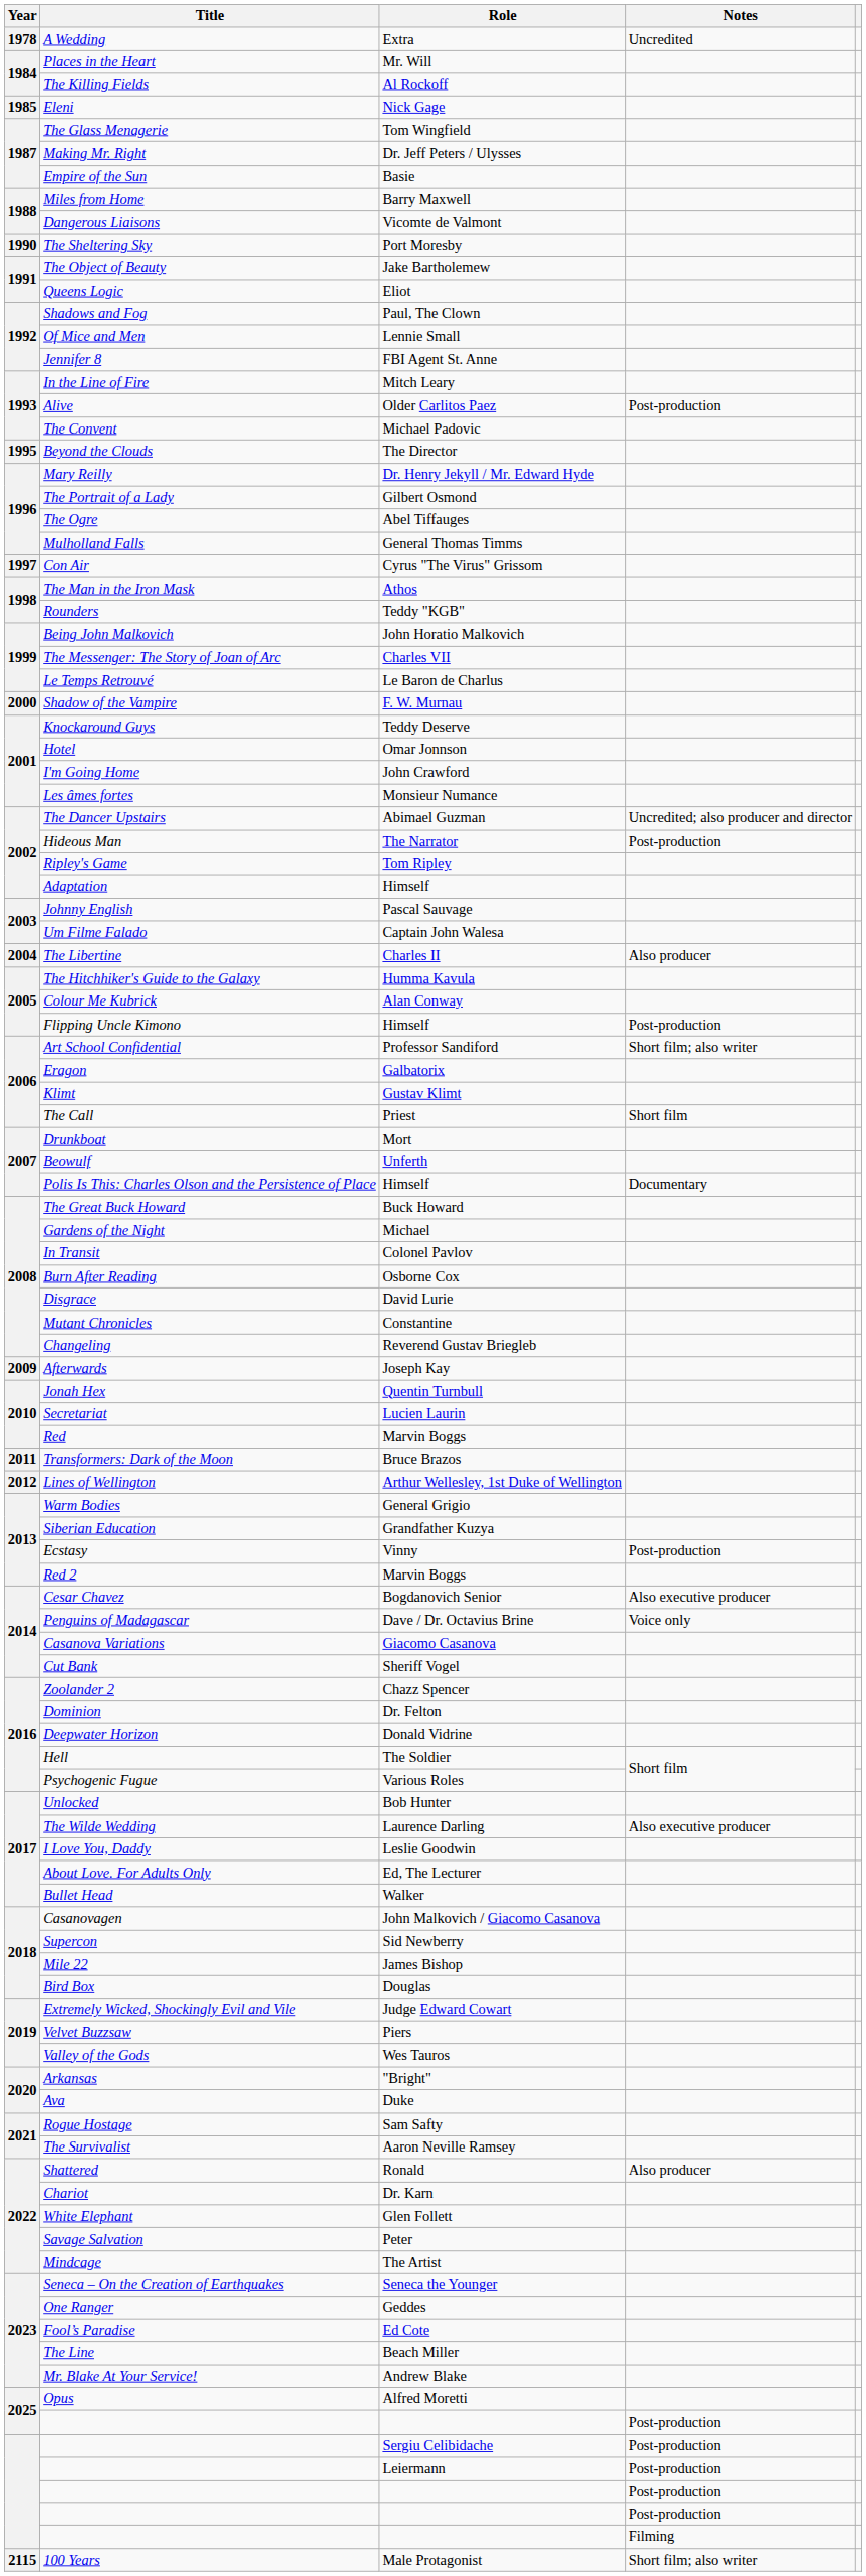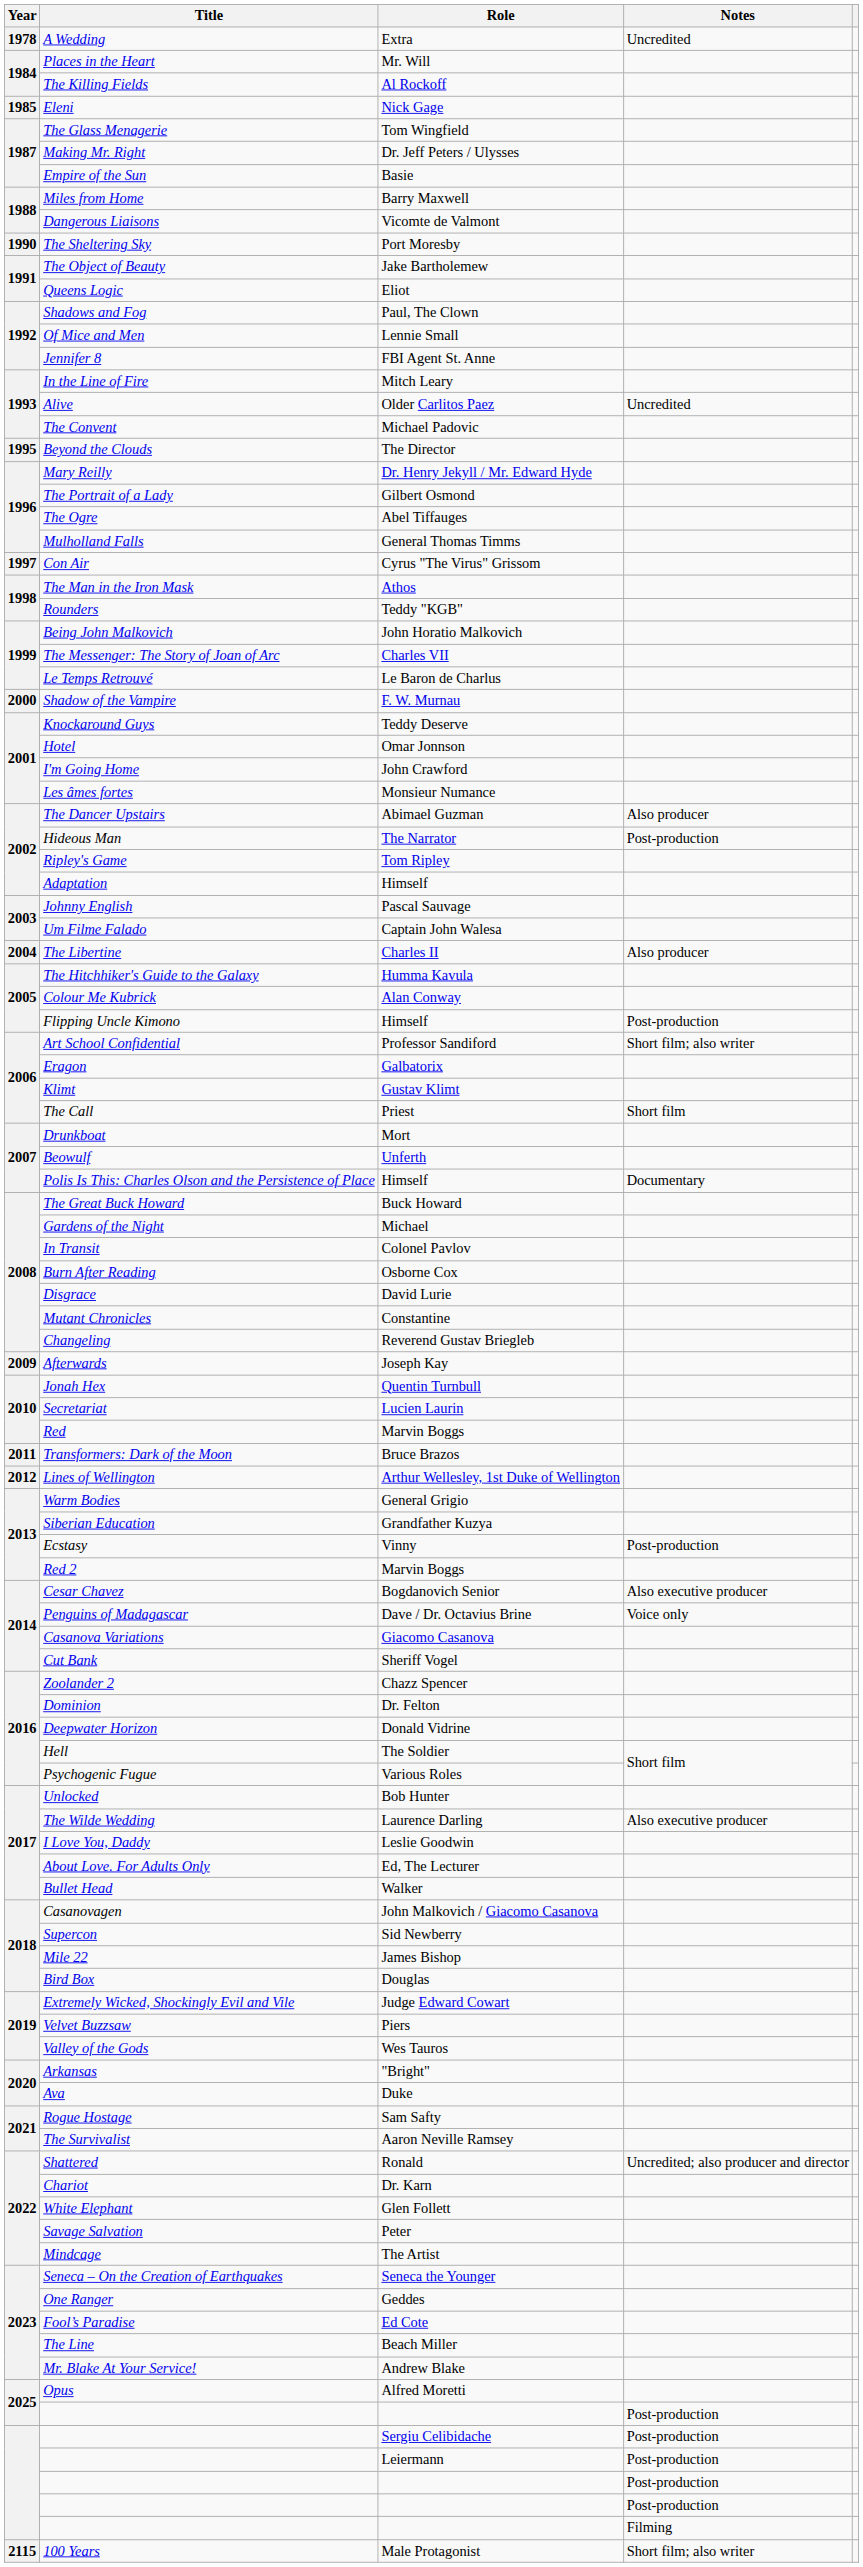Alive | Notes: Post-production -> Uncredited
The Dancer Upstairs | Notes: Uncredited; also producer and director -> Also producer
Shattered | Notes: Also producer -> Uncredited; also producer and director
